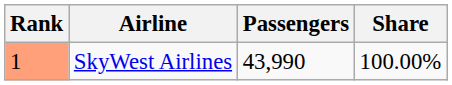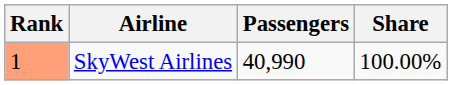SkyWest Airlines | Passengers: 43,990 -> 40,990
